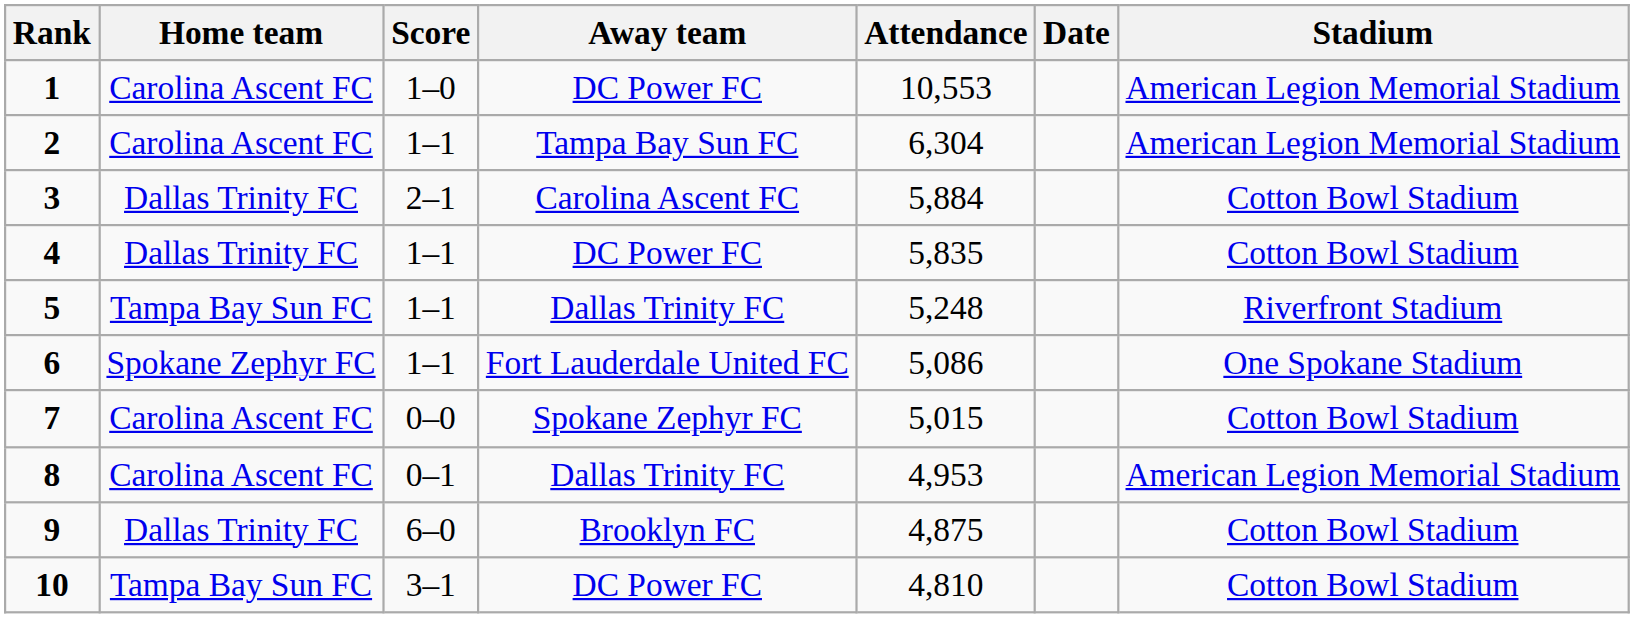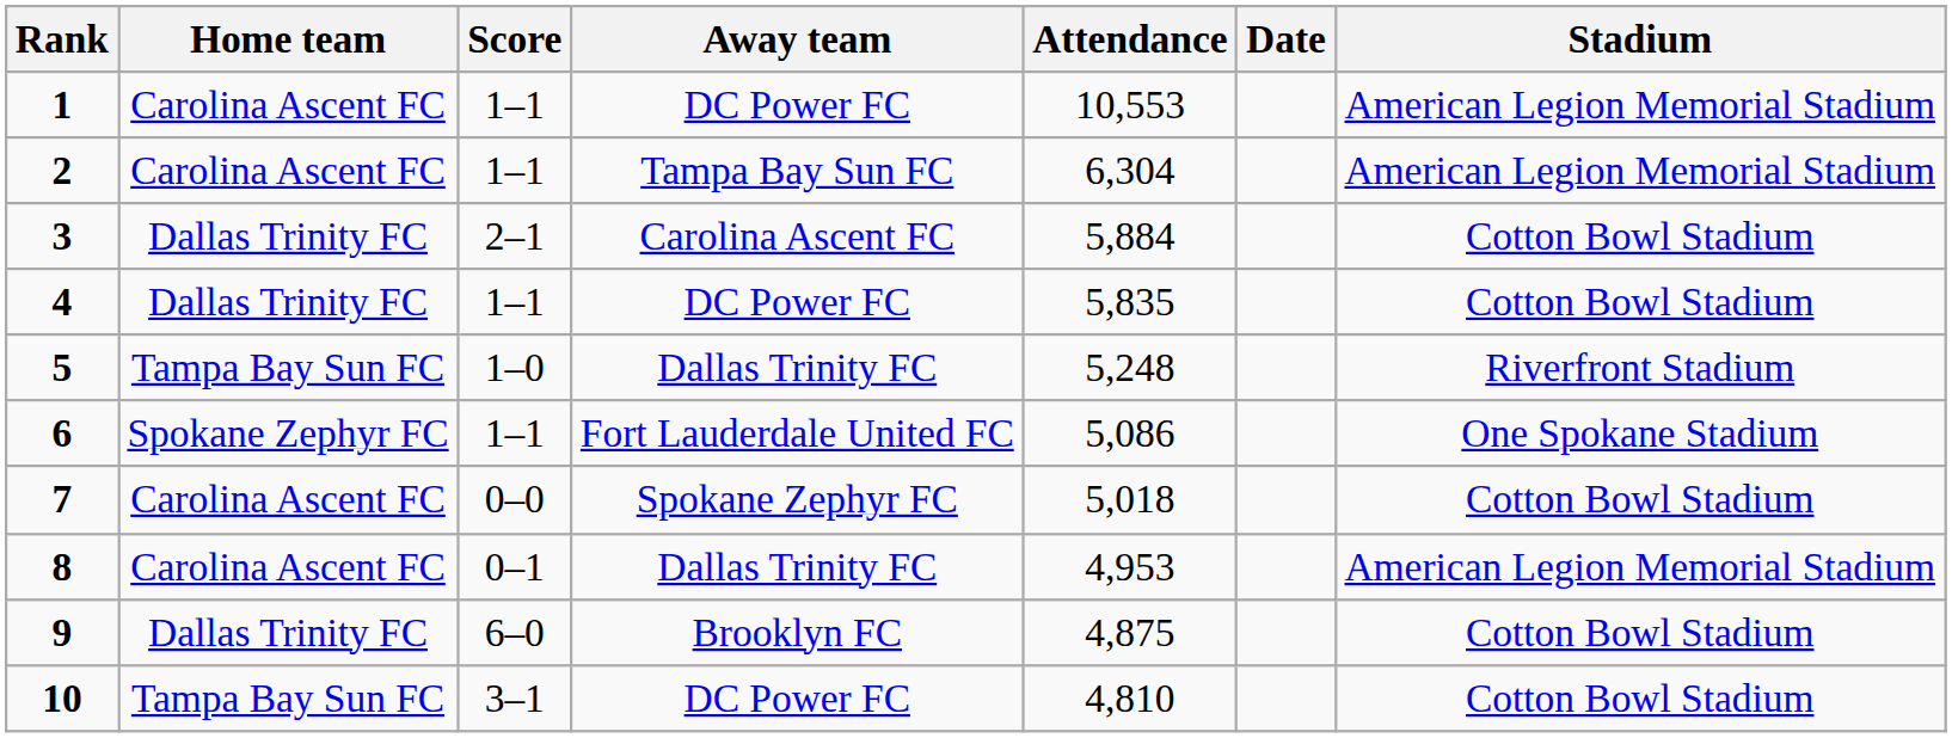1 | Score: 1–0 -> 1–1
5 | Score: 1–1 -> 1–0
7 | Attendance: 5,015 -> 5,018
